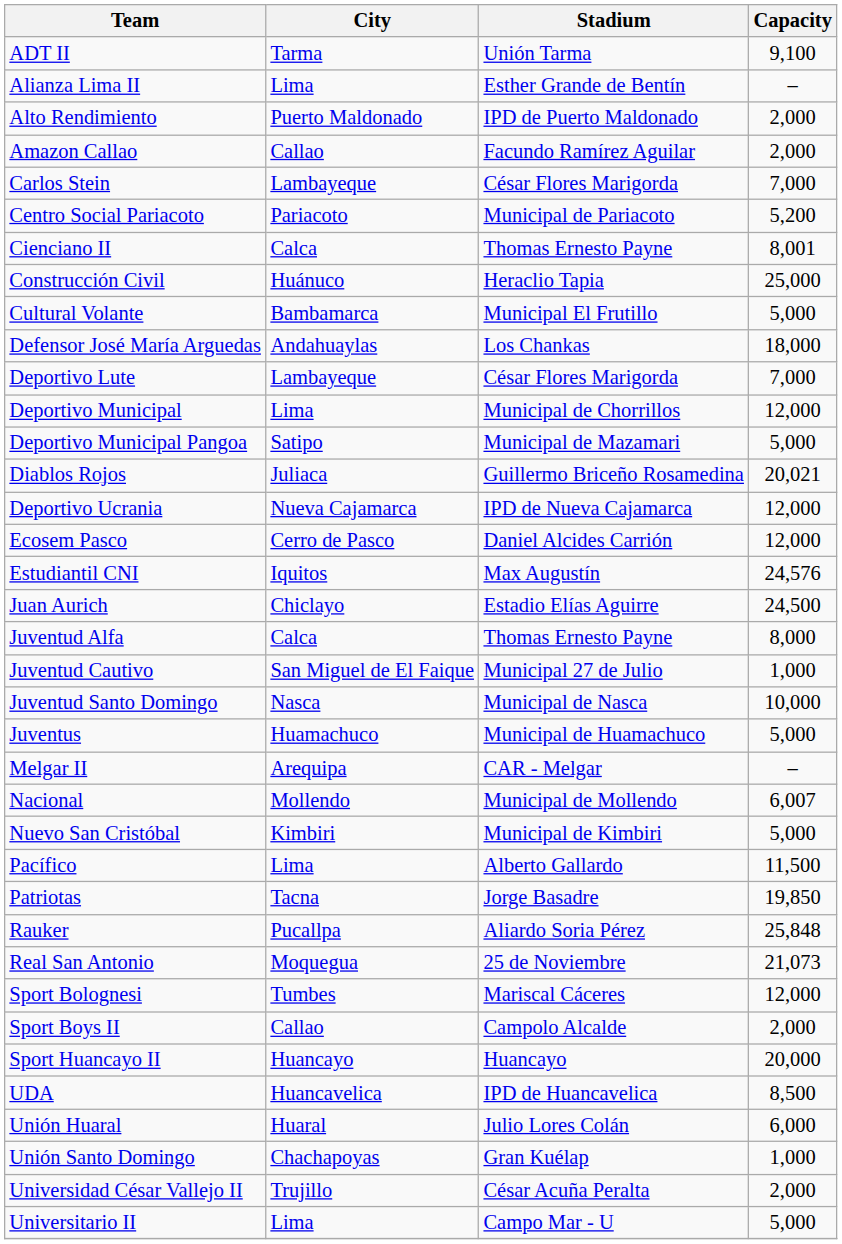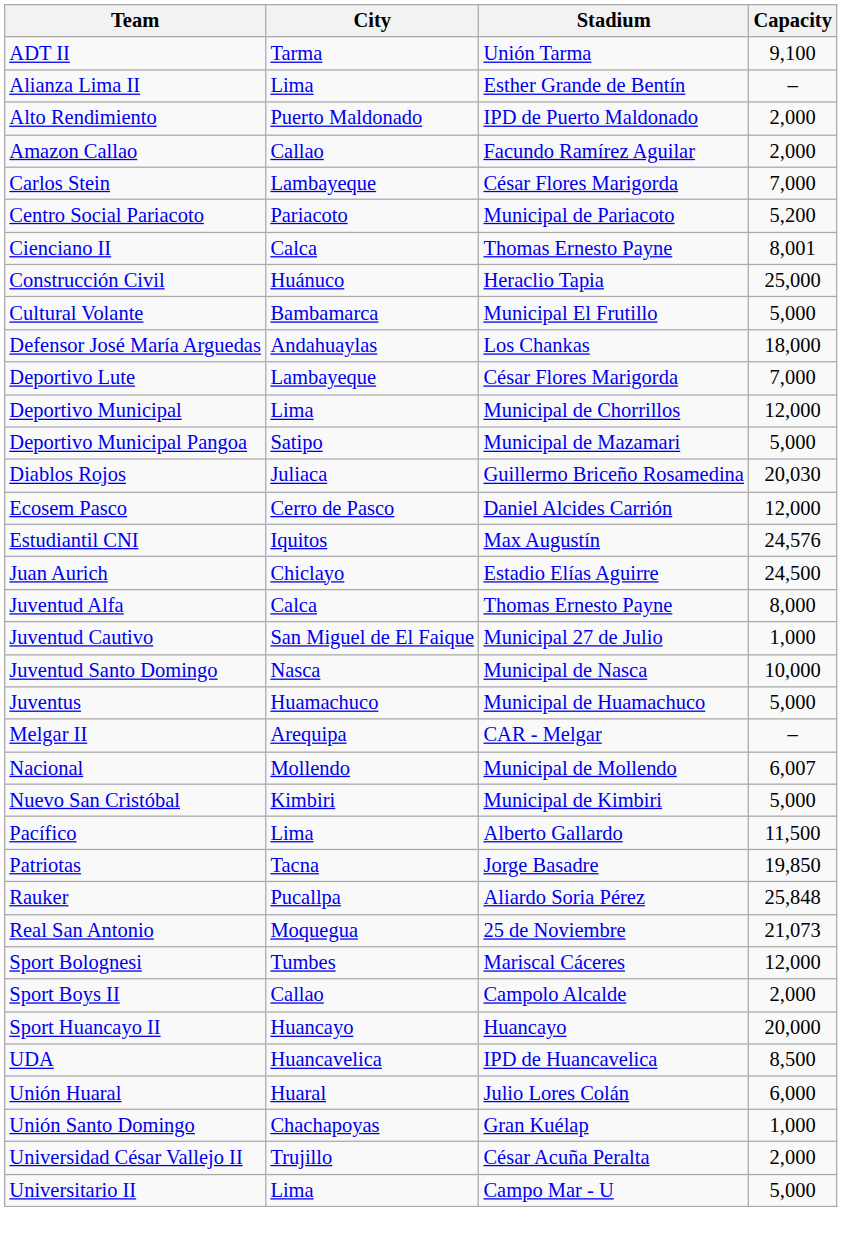Diablos Rojos | Capacity: 20,021 -> 20,030
- row: Deportivo Ucrania | Nueva Cajamarca | IPD de Nueva Cajamarca | 12,000
